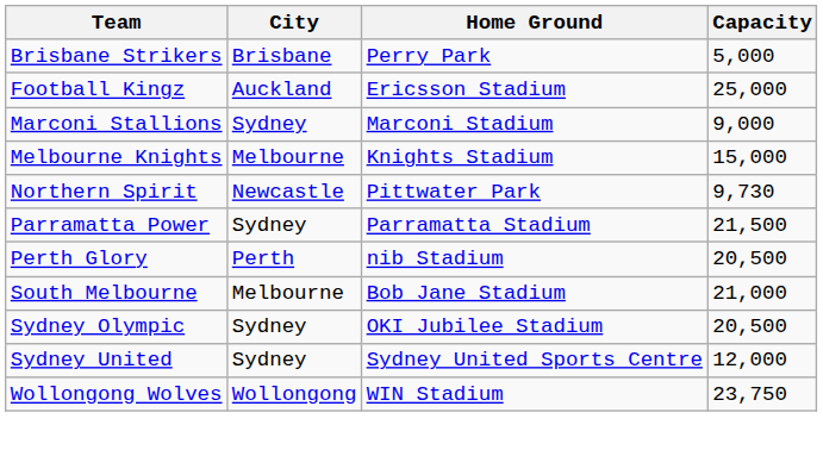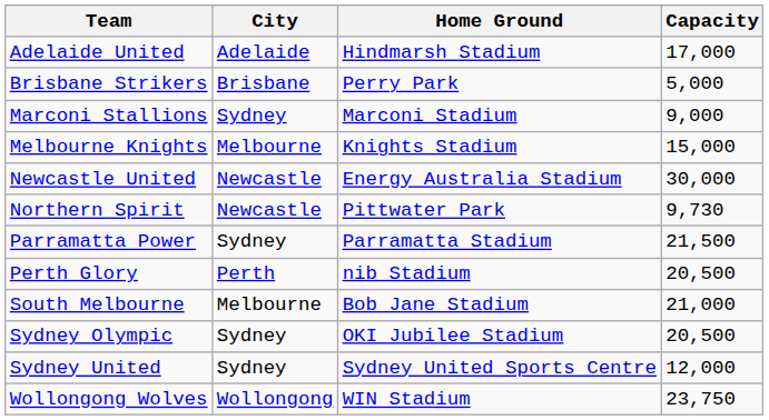+ row: Adelaide United | Adelaide | Hindmarsh Stadium | 17,000
- row: Football Kingz | Auckland | Ericsson Stadium | 25,000
+ row: Newcastle United | Newcastle | Energy Australia Stadium | 30,000
